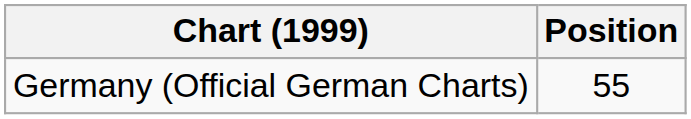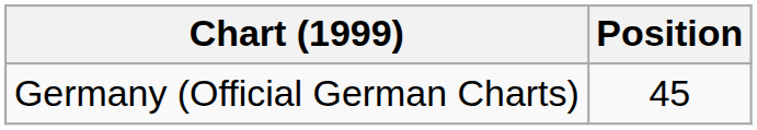Germany (Official German Charts) | Position: 55 -> 45
